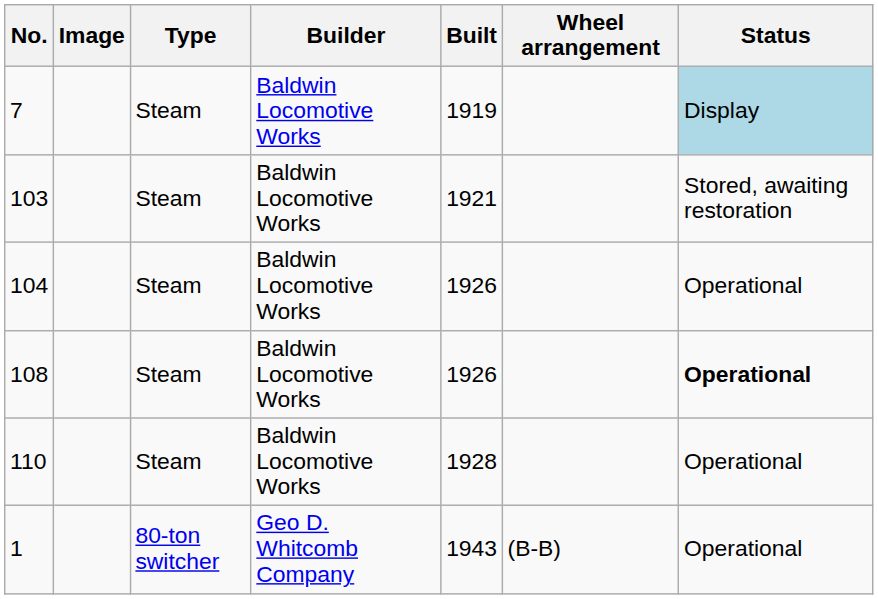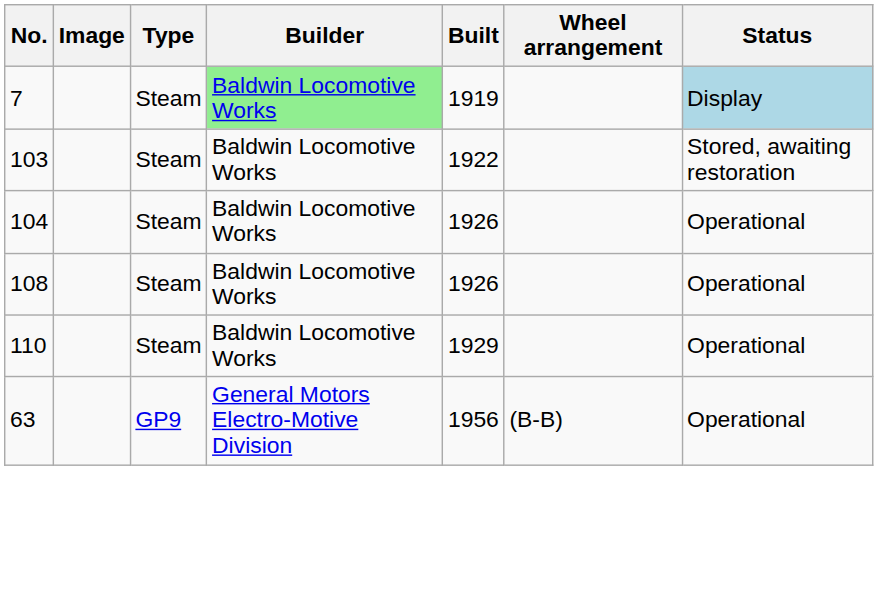7 | Builder: no background -> lightgreen background
103 | Built: 1921 -> 1922
108 | Status: bold -> normal
110 | Built: 1928 -> 1929
+ row: 63 | GP9 | General Motors Electro-Motive Division | 1956 | (B-B) | Operational
- row: 1 | 80-ton switcher | Geo D. Whitcomb Company | 1943 | (B-B) | Operational
